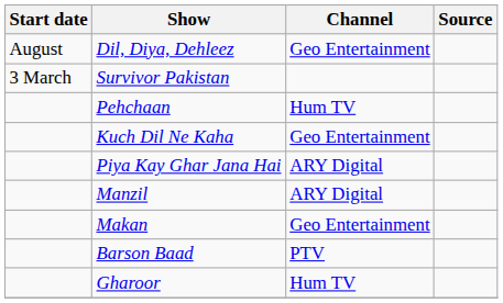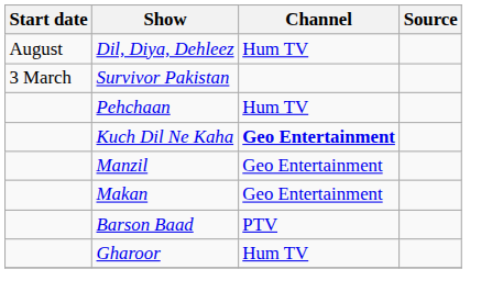Dil, Diya, Dehleez | Channel: Geo Entertainment -> Hum TV
Kuch Dil Ne Kaha | Channel: normal -> bold
- row: Piya Kay Ghar Jana Hai | ARY Digital
Manzil | Channel: ARY Digital -> Geo Entertainment
